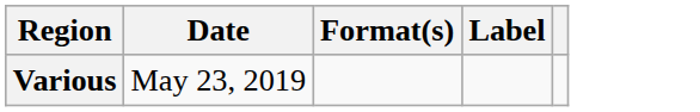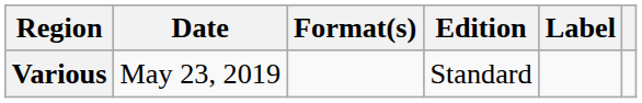+ column: Edition | Standard
